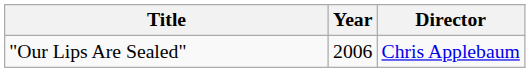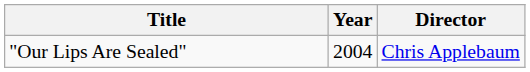"Our Lips Are Sealed" | Year: 2006 -> 2004
